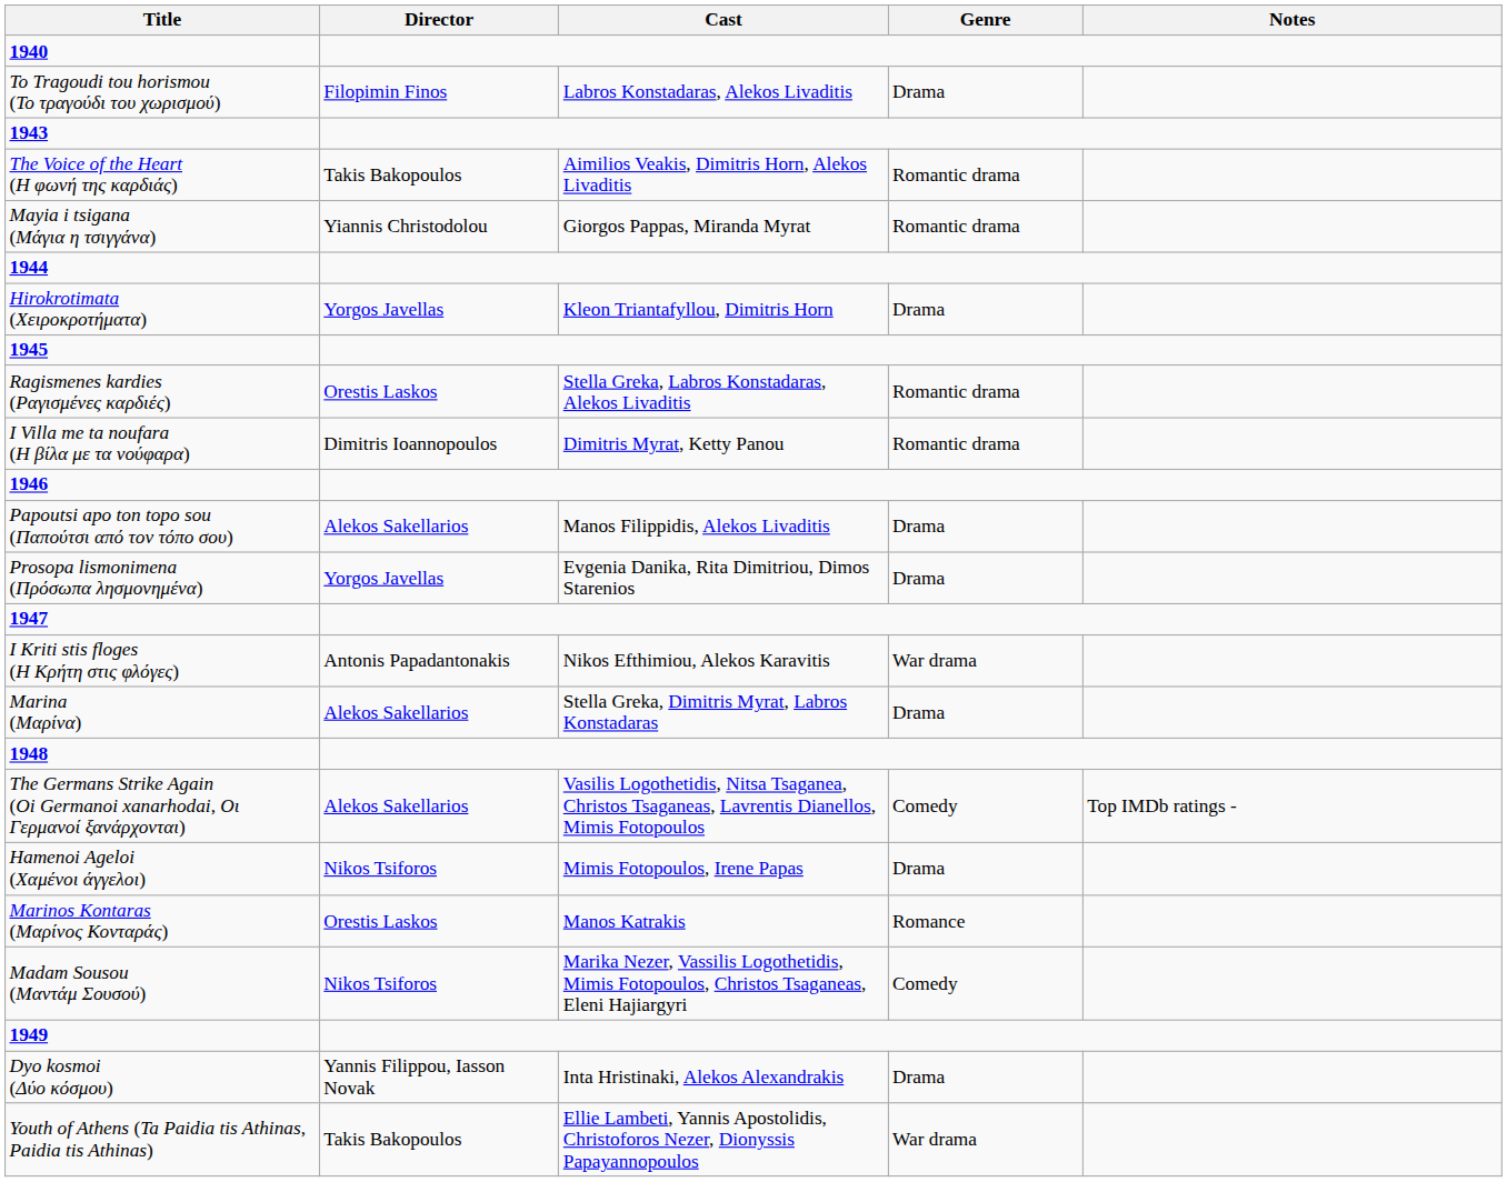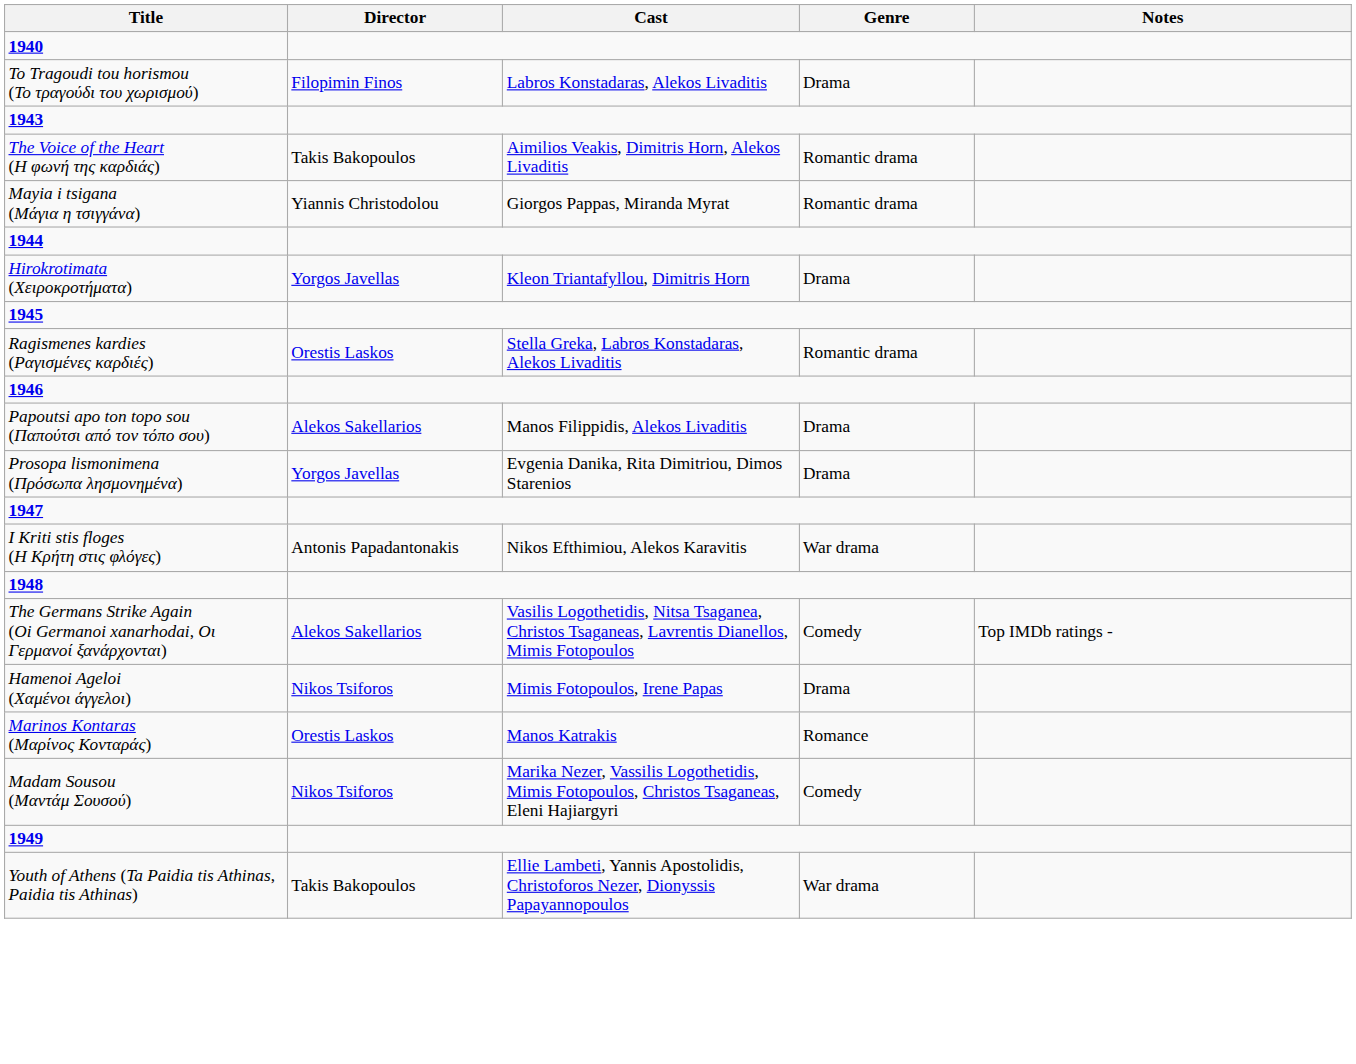- row: I Villa me ta noufara (Η βίλα με τα νούφαρα) | Dimitris Ioannopoulos | Dimitris Myrat, Ketty Panou | Romantic drama
- row: Marina (Μαρίνα) | Alekos Sakellarios | Stella Greka, Dimitris Myrat, Labros Konstadaras | Drama
- row: Dyo kosmoi (Δύο κόσμου) | Yannis Filippou, Iasson Novak | Inta Hristinaki, Alekos Alexandrakis | Drama
